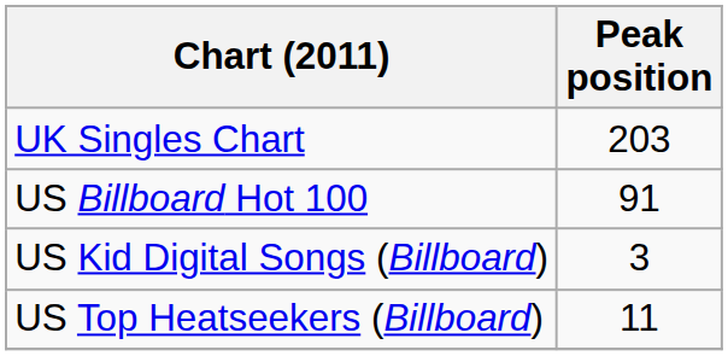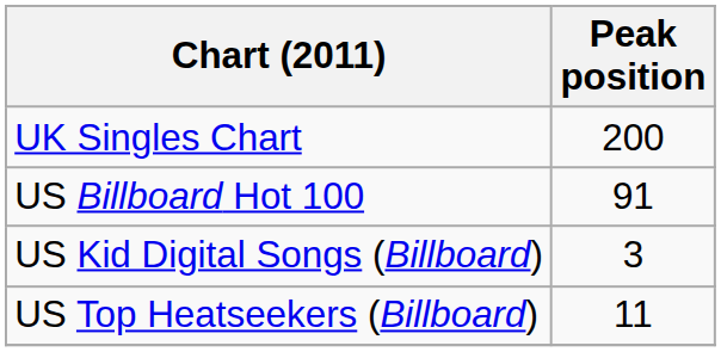UK Singles Chart | Peak position: 203 -> 200
